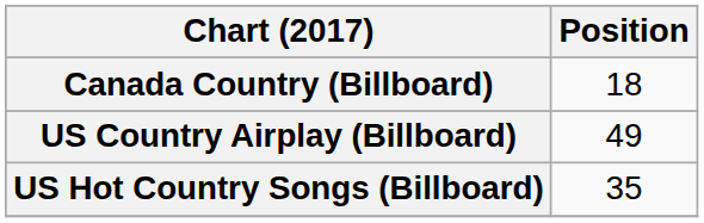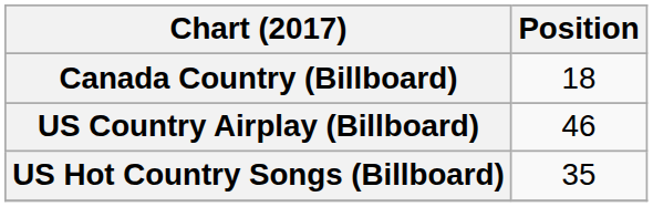US Country Airplay (Billboard) | Position: 49 -> 46
